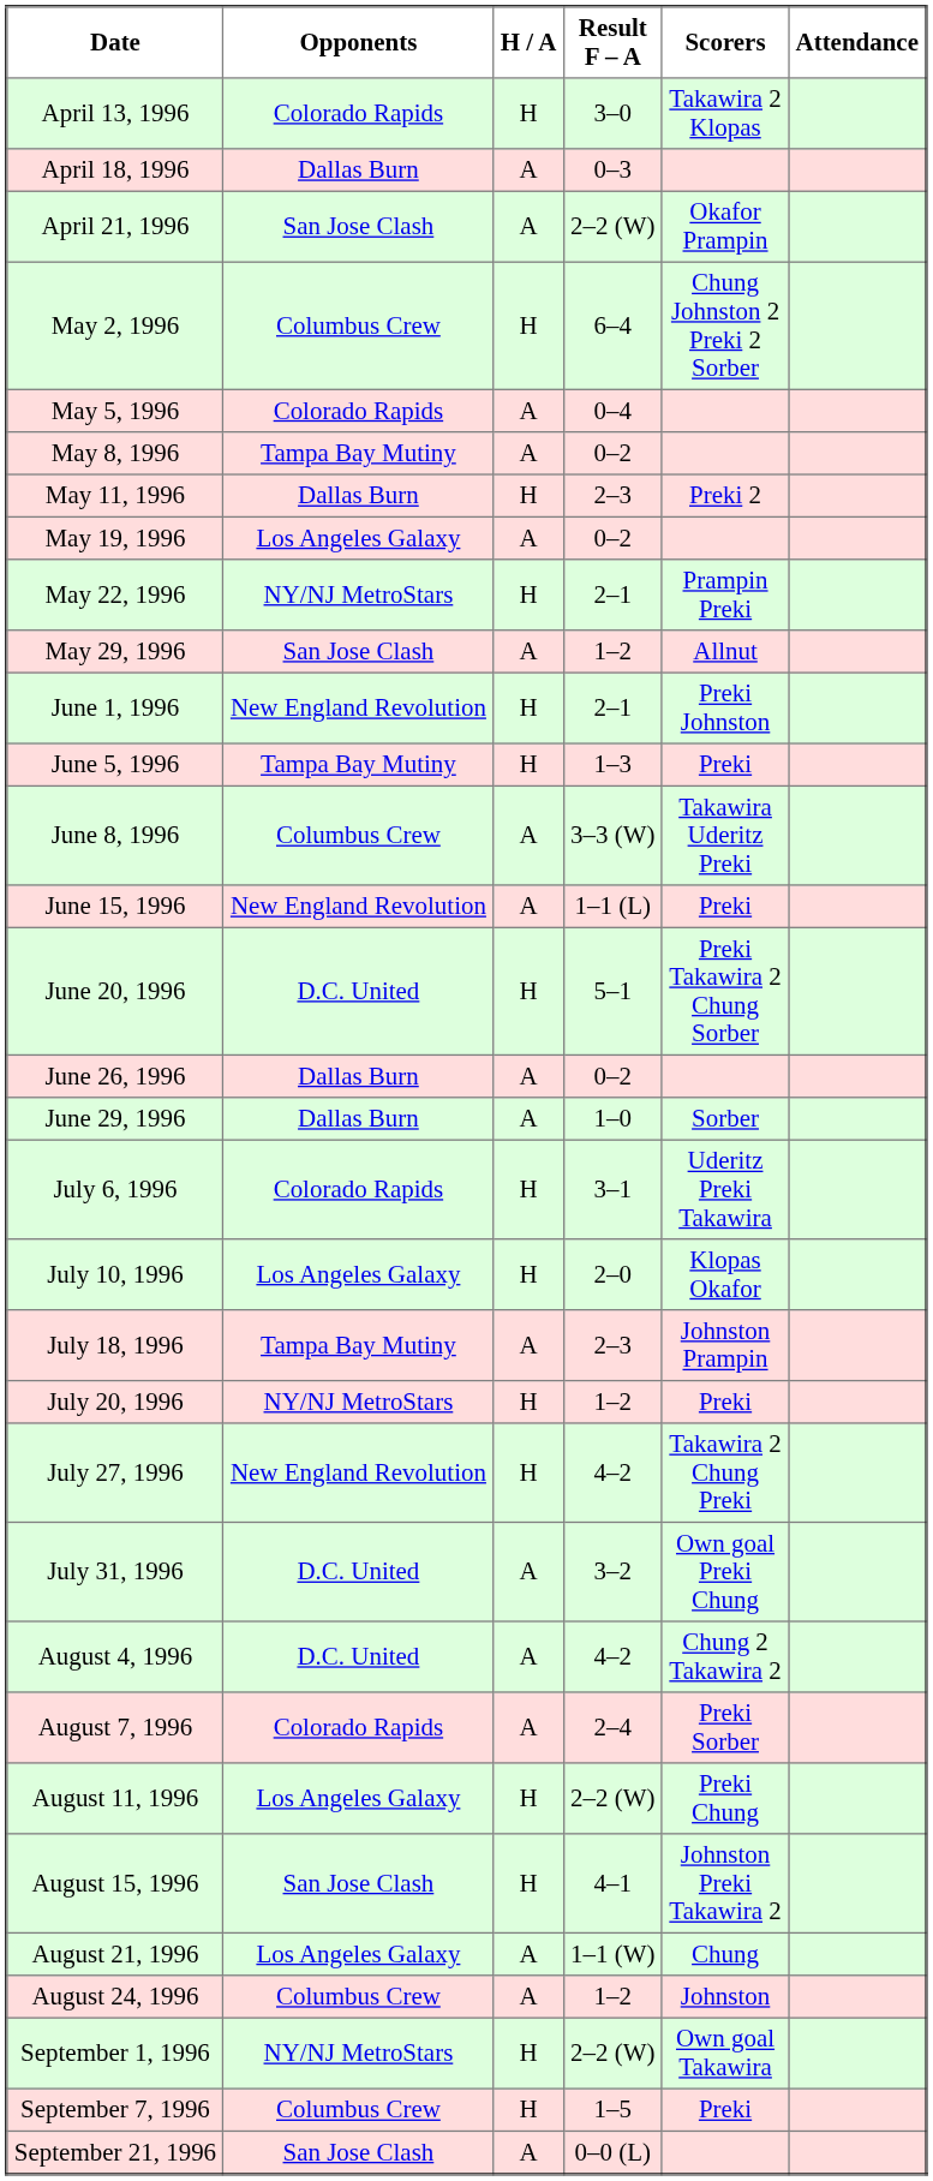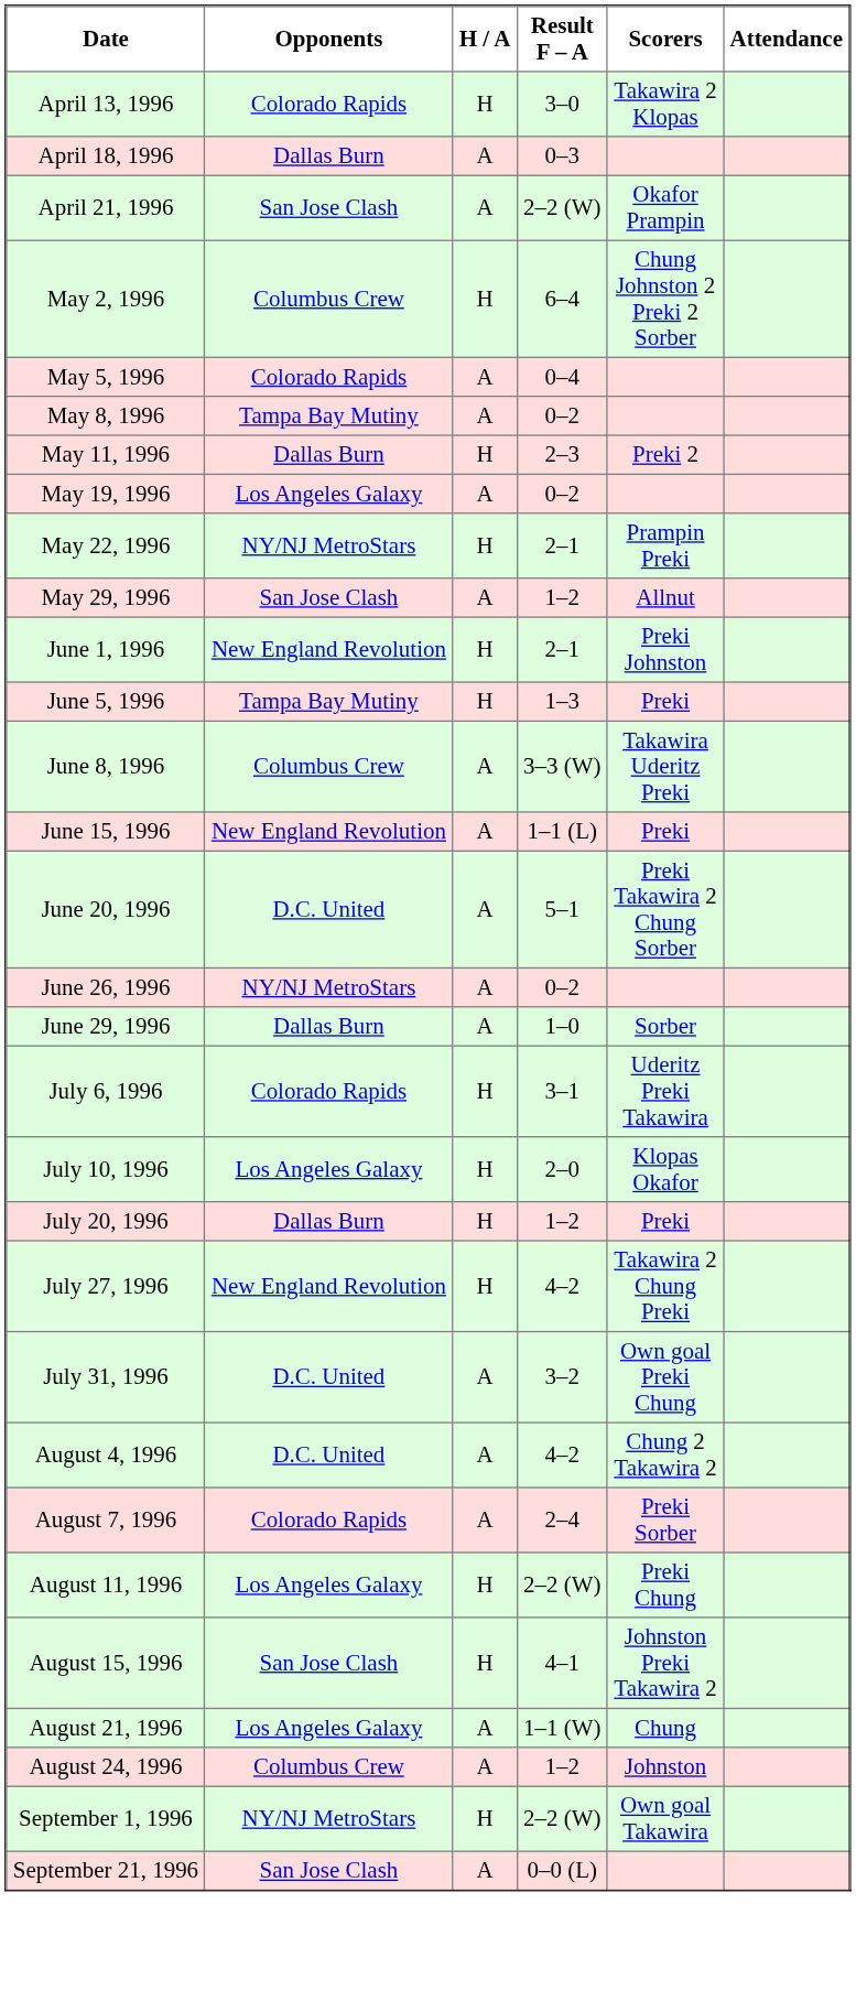June 20, 1996 | H / A: H -> A
June 26, 1996 | Opponents: Dallas Burn -> NY/NJ MetroStars
- row: July 18, 1996 | Tampa Bay Mutiny | A | 2–3 | Johnston Prampin
July 20, 1996 | Opponents: NY/NJ MetroStars -> Dallas Burn
- row: September 7, 1996 | Columbus Crew | H | 1–5 | Preki
